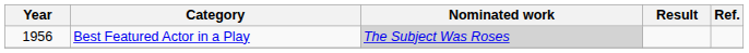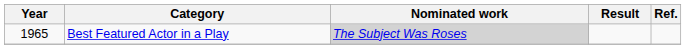Best Featured Actor in a Play | Year: 1956 -> 1965
